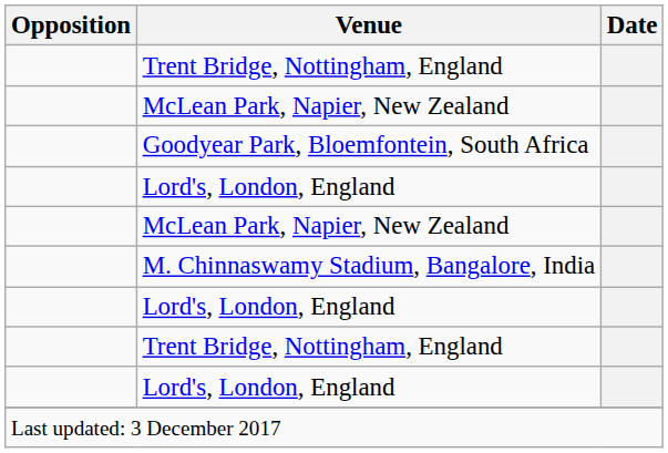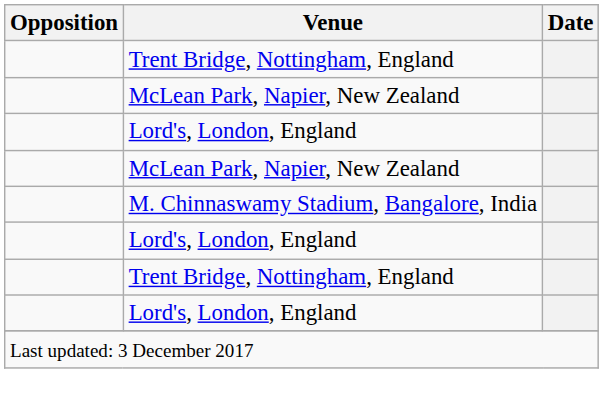- row: Goodyear Park, Bloemfontein, South Africa
